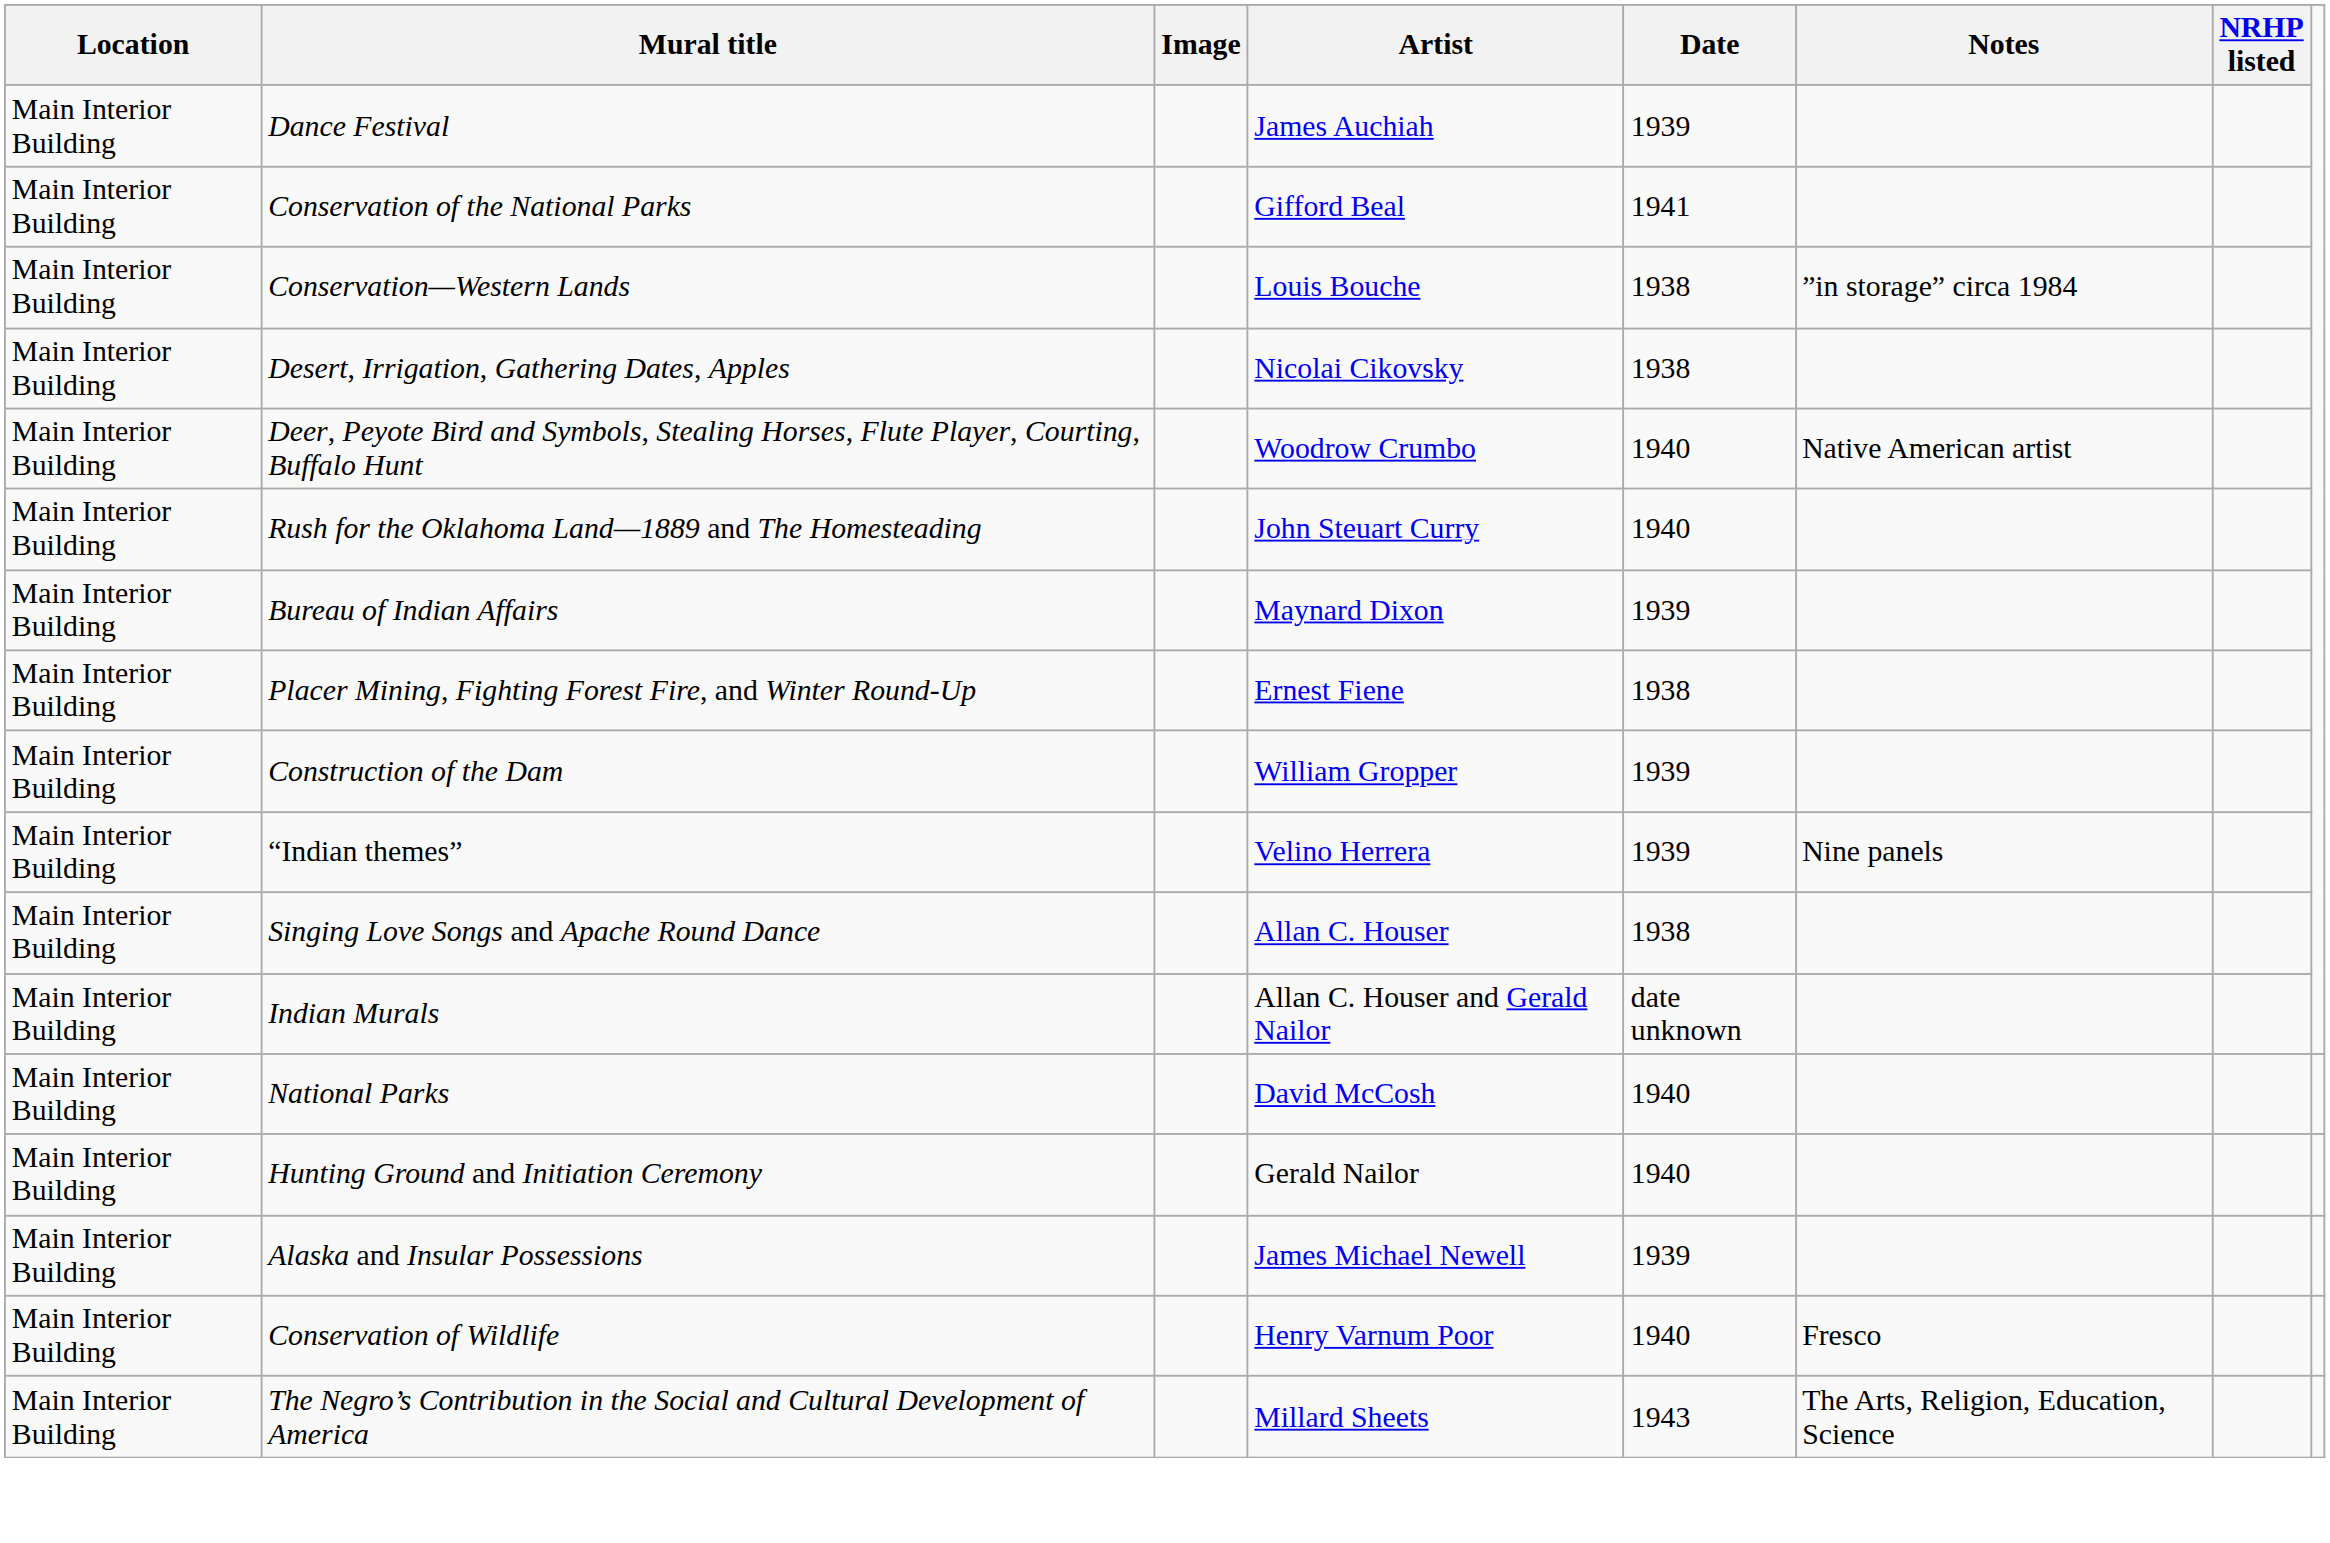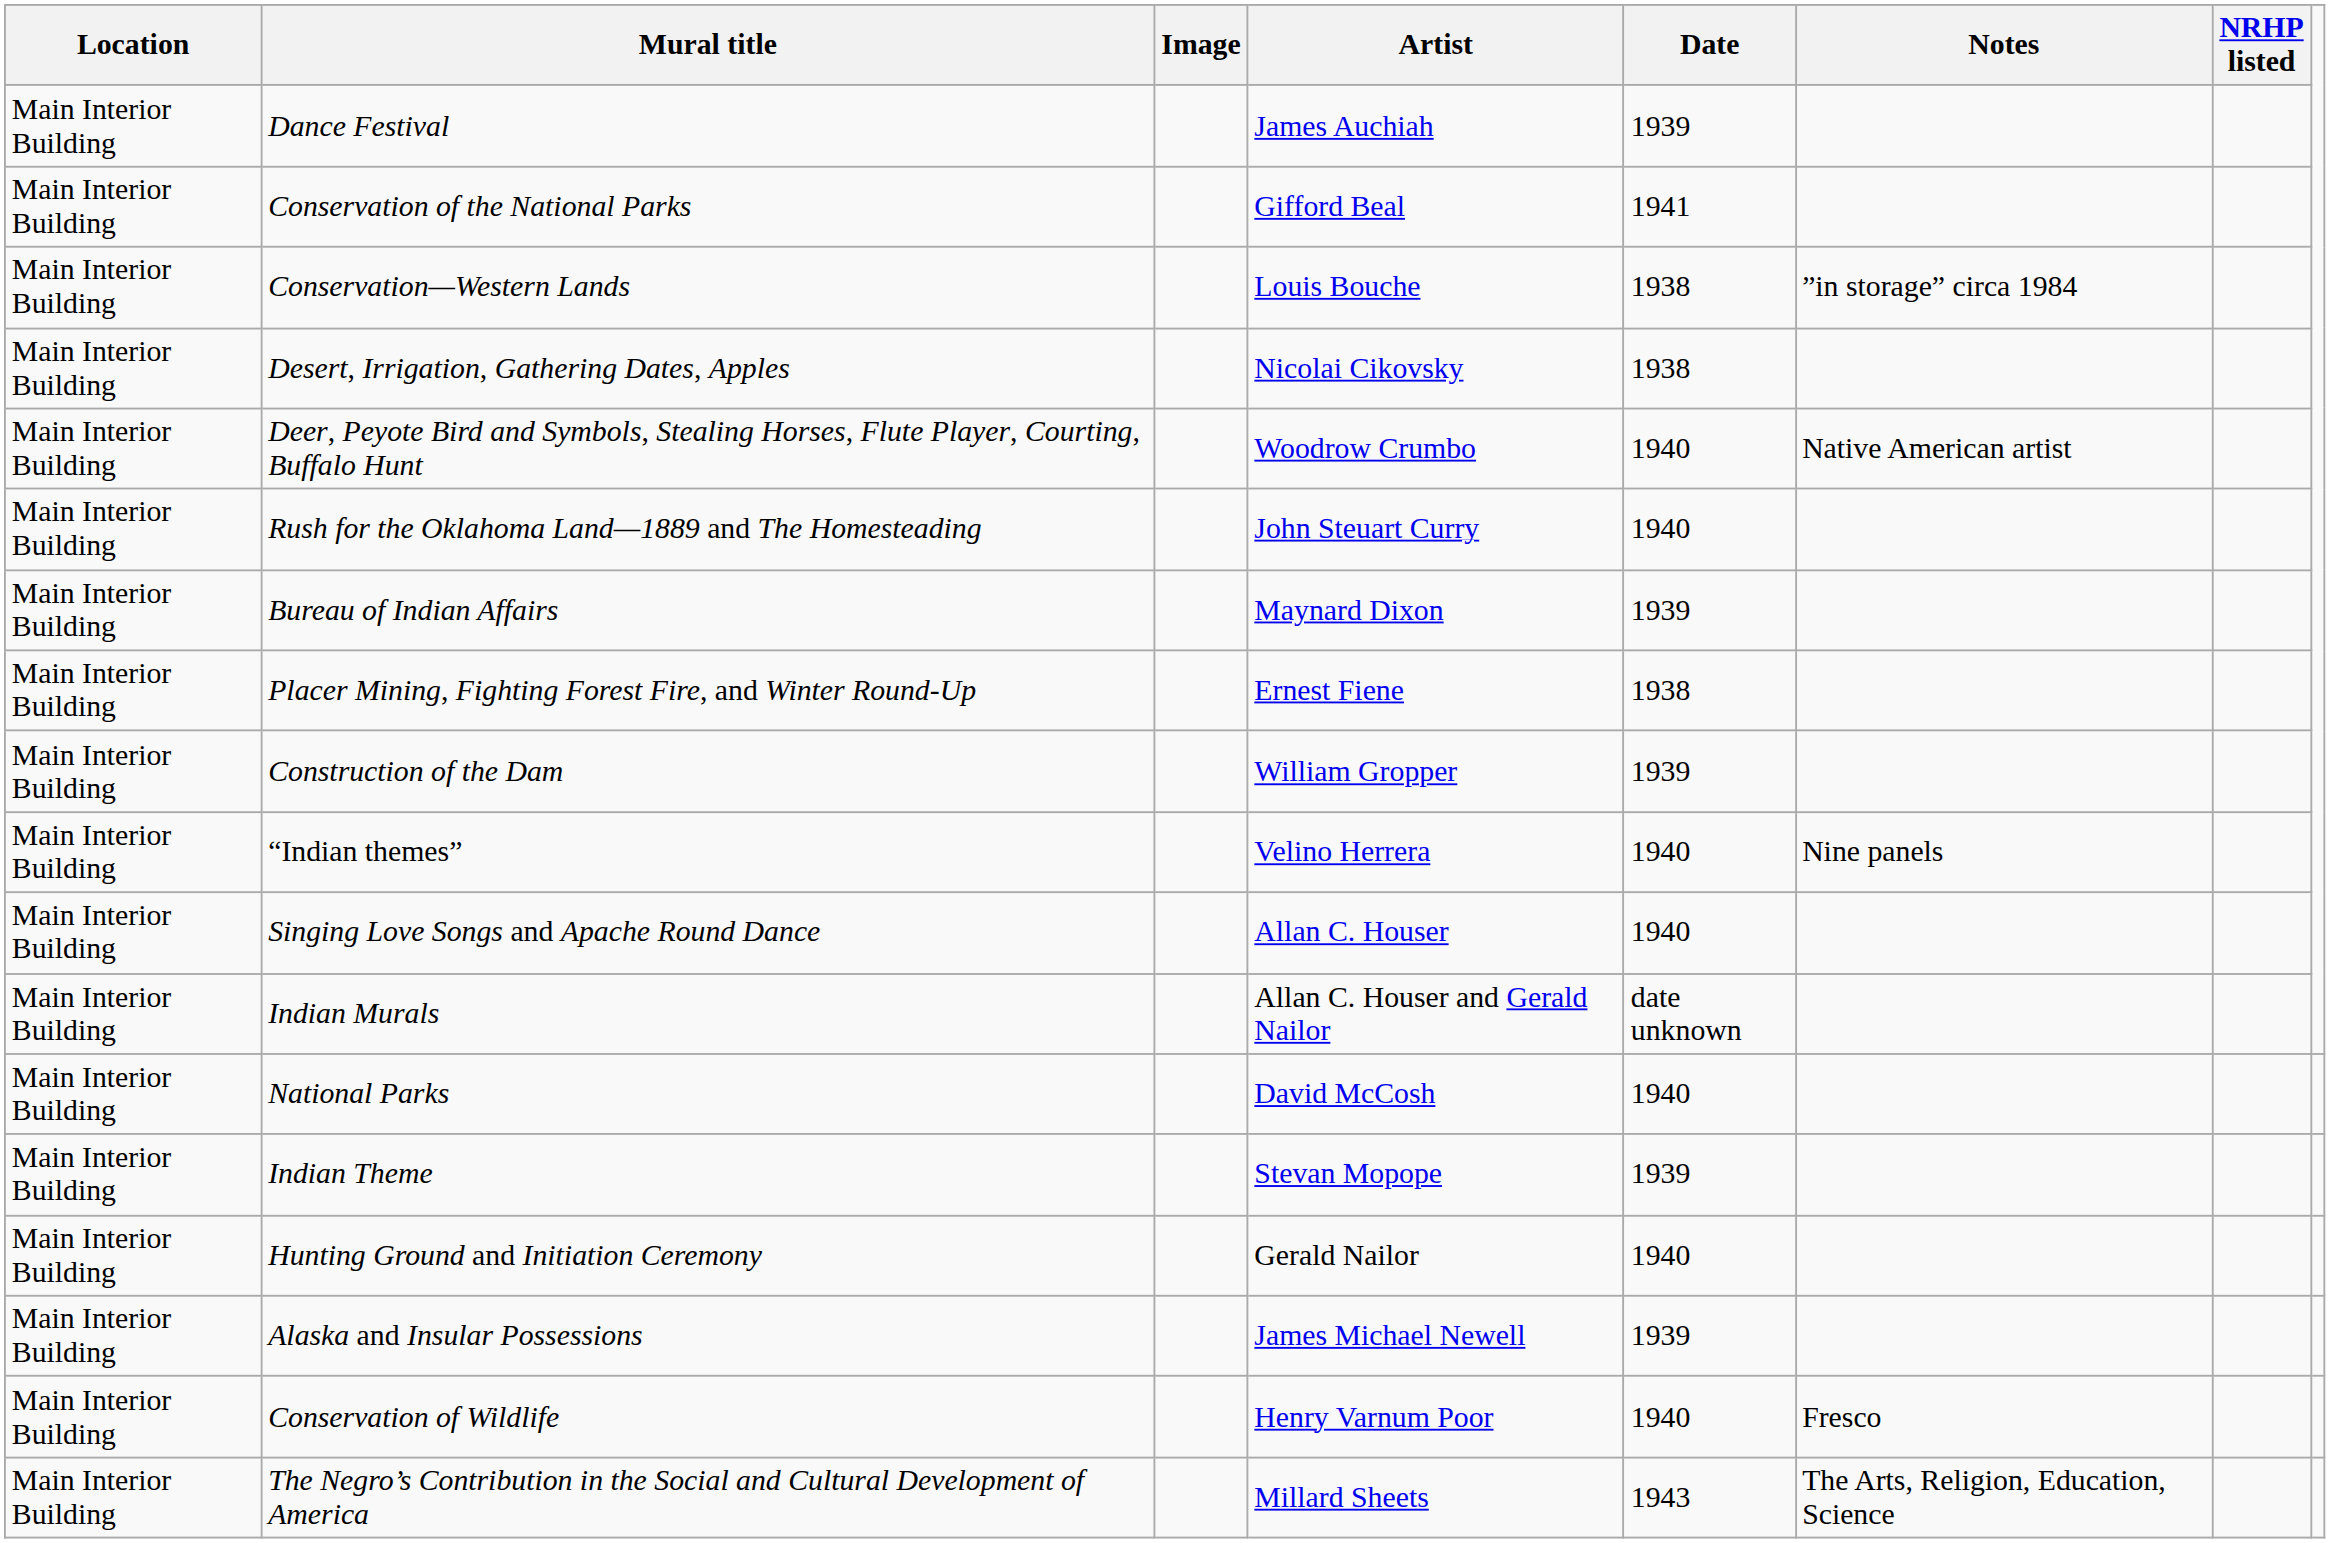“Indian themes” | Date: 1939 -> 1940
Singing Love Songs and Apache Round Dance | Date: 1938 -> 1940
+ row: Main Interior Building | Indian Theme | Stevan Mopope | 1939
